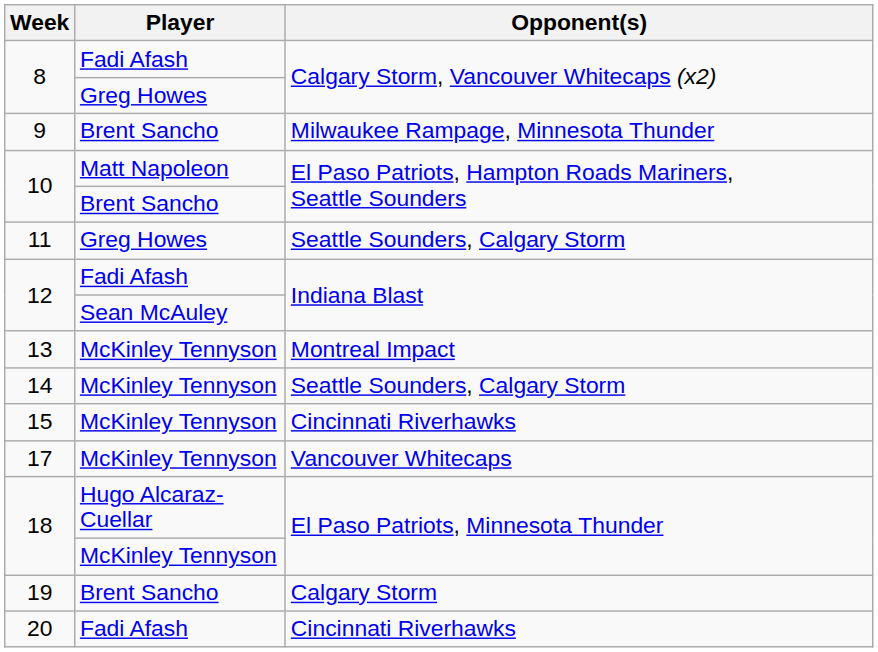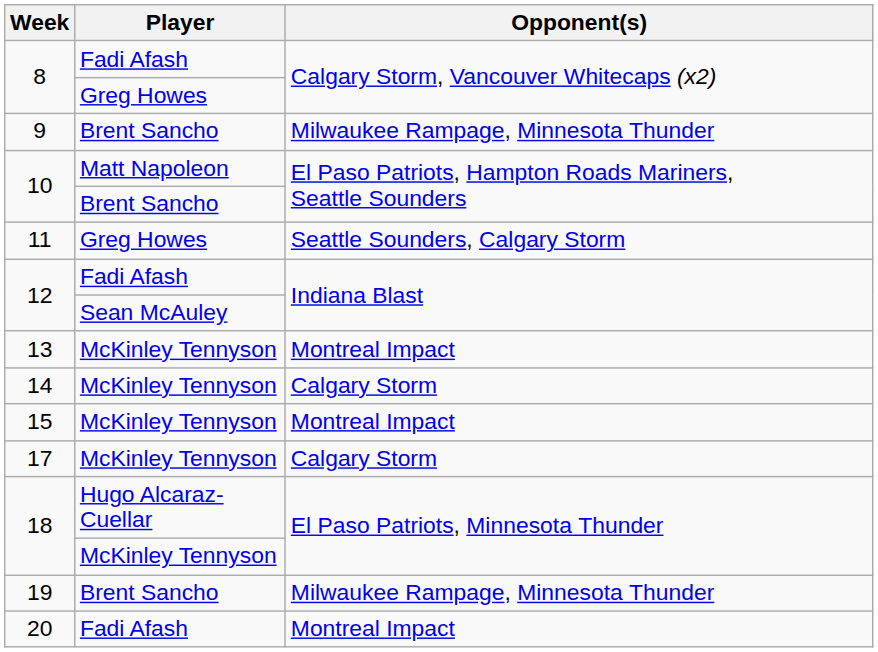14 | Opponent(s): Seattle Sounders, Calgary Storm -> Calgary Storm
15 | Opponent(s): Cincinnati Riverhawks -> Montreal Impact
17 | Opponent(s): Vancouver Whitecaps -> Calgary Storm
19 | Opponent(s): Calgary Storm -> Milwaukee Rampage, Minnesota Thunder
20 | Opponent(s): Cincinnati Riverhawks -> Montreal Impact
